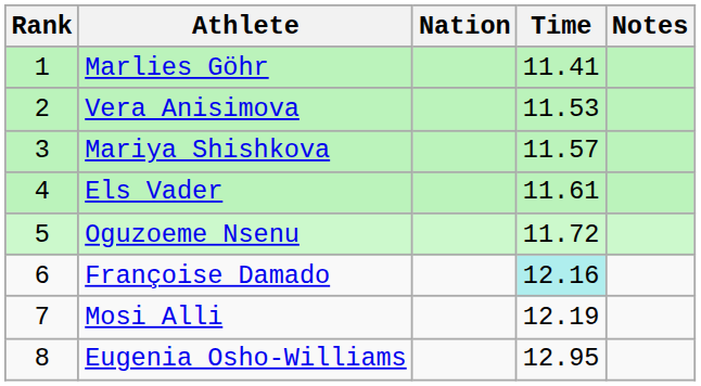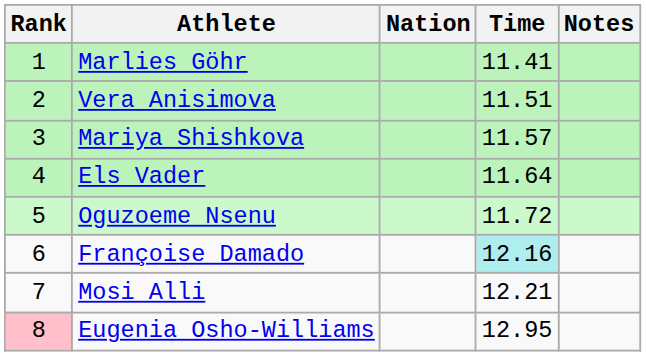Vera Anisimova | Time: 11.53 -> 11.51
Els Vader | Time: 11.61 -> 11.64
Mosi Alli | Time: 12.19 -> 12.21
Eugenia Osho-Williams | Rank: no background -> pink background
